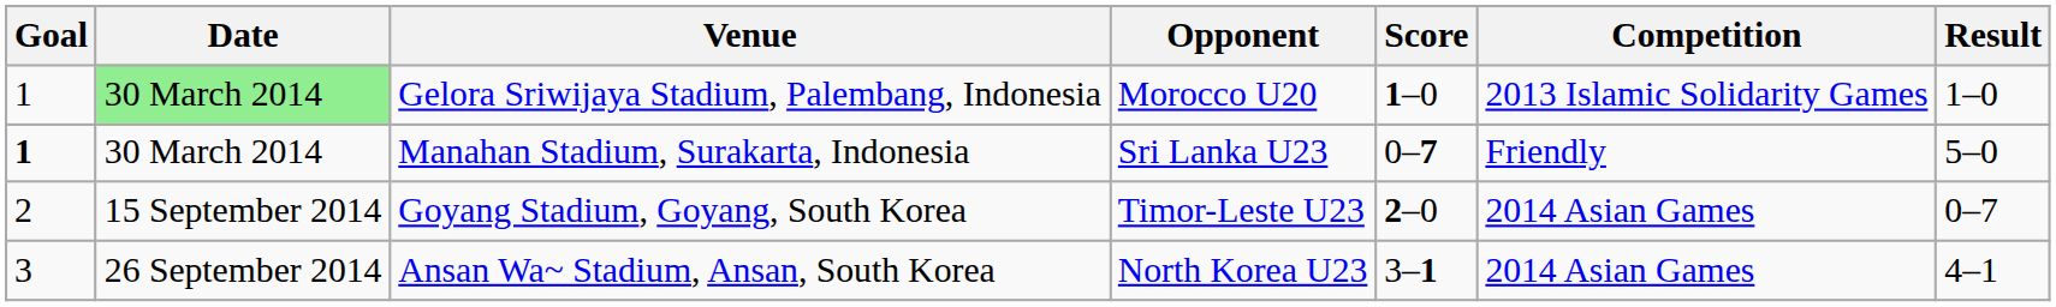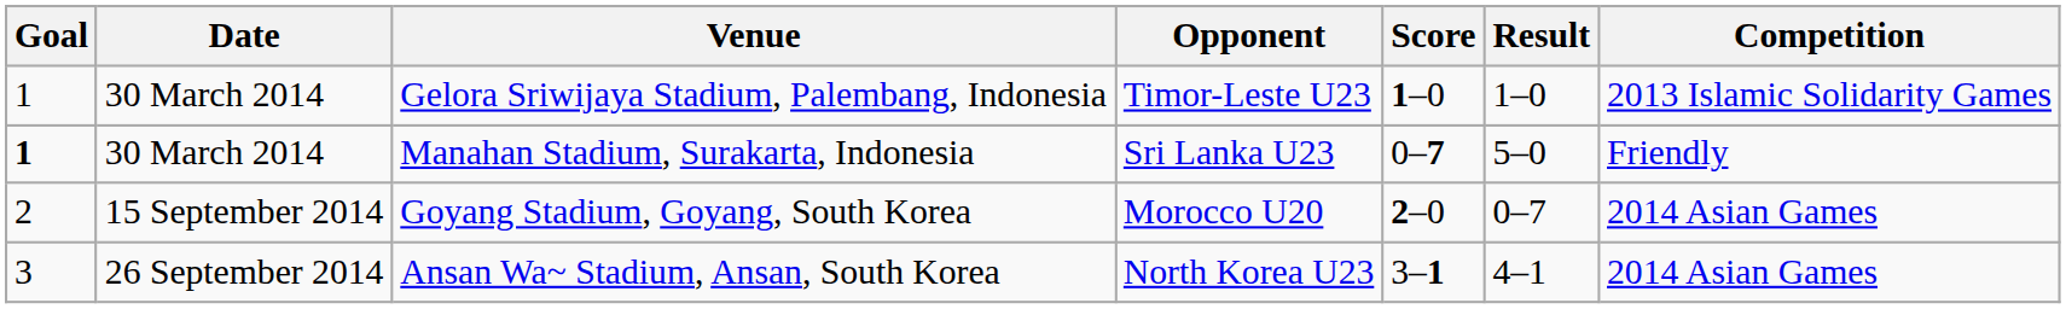columns swapped: Result <-> Competition
Gelora Sriwijaya Stadium, Palembang, Indonesia | Date: lightgreen background -> no background
Gelora Sriwijaya Stadium, Palembang, Indonesia | Opponent: Morocco U20 -> Timor-Leste U23
Goyang Stadium, Goyang, South Korea | Opponent: Timor-Leste U23 -> Morocco U20
